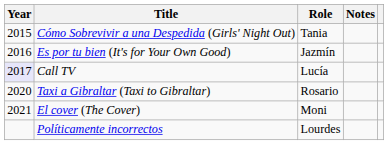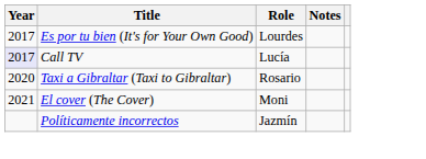- row: 2015 | Cómo Sobrevivir a una Despedida (Girls' Night Out) | Tania
Es por tu bien (It's for Your Own Good) | Year: 2016 -> 2017
Es por tu bien (It's for Your Own Good) | Role: Jazmín -> Lourdes
Políticamente incorrectos | Role: Lourdes -> Jazmín
